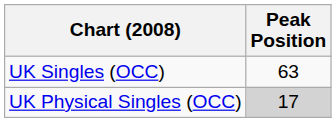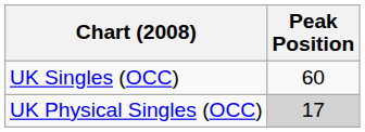UK Singles (OCC) | Peak Position: 63 -> 60
